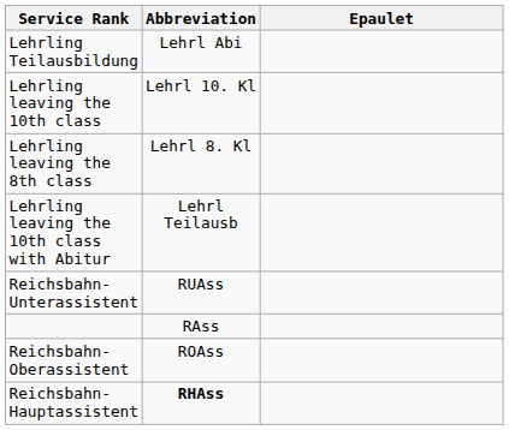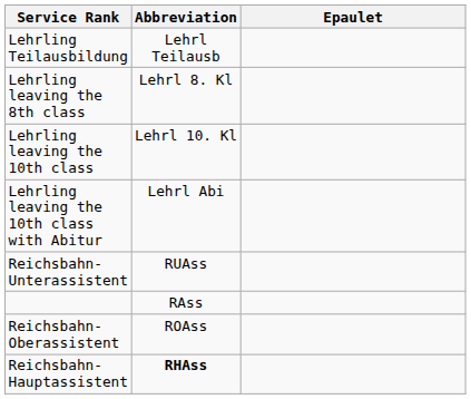Lehrling Teilausbildung | Abbreviation: Lehrl Abi -> Lehrl Teilausb
rows swapped: Lehrling leaving the 8th class <-> Lehrling leaving the 10th class
Lehrling leaving the 10th class with Abitur | Abbreviation: Lehrl Teilausb -> Lehrl Abi
